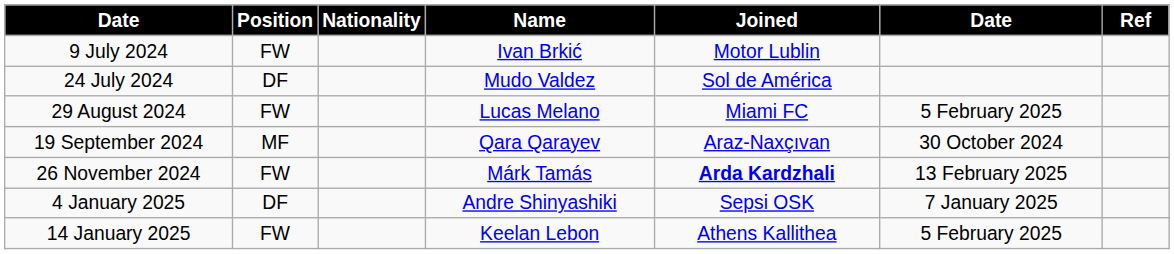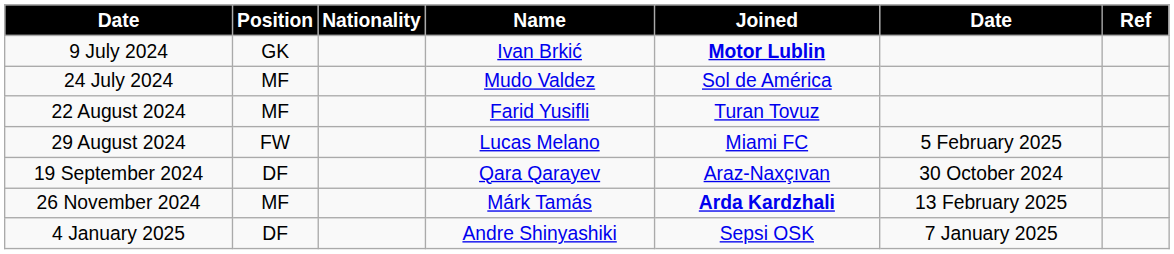9 July 2024 | Position: FW -> GK
9 July 2024 | Joined: normal -> bold
24 July 2024 | Position: DF -> MF
+ row: 22 August 2024 | MF | Farid Yusifli | Turan Tovuz
19 September 2024 | Position: MF -> DF
26 November 2024 | Position: FW -> MF
- row: 14 January 2025 | FW | Keelan Lebon | Athens Kallithea | 5 February 2025
